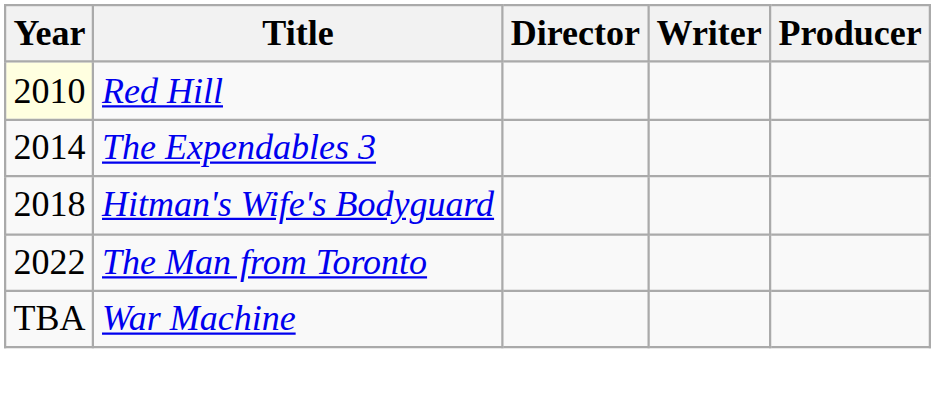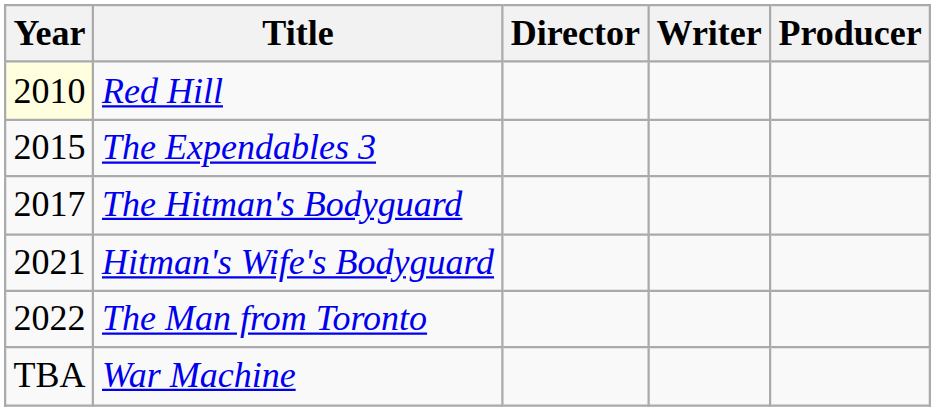The Expendables 3 | Year: 2014 -> 2015
+ row: 2017 | The Hitman's Bodyguard
Hitman's Wife's Bodyguard | Year: 2018 -> 2021
